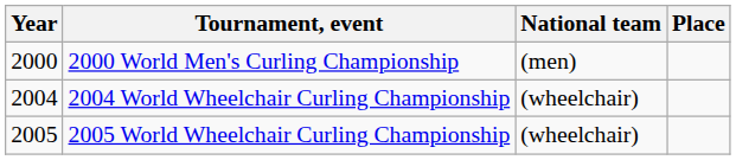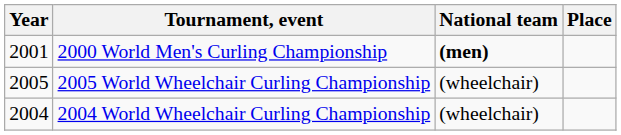2000 World Men's Curling Championship | Year: 2000 -> 2001
2000 World Men's Curling Championship | National team: normal -> bold
rows swapped: 2004 World Wheelchair Curling Championship <-> 2005 World Wheelchair Curling Championship
